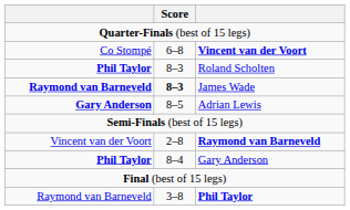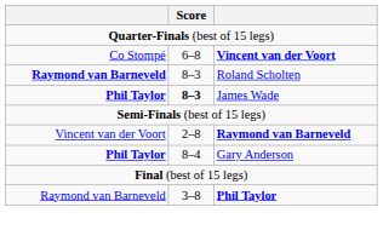Roland Scholten | column 1: Phil Taylor -> Raymond van Barneveld
James Wade | column 1: Raymond van Barneveld -> Phil Taylor
- row: Gary Anderson | 8–5 | Adrian Lewis
